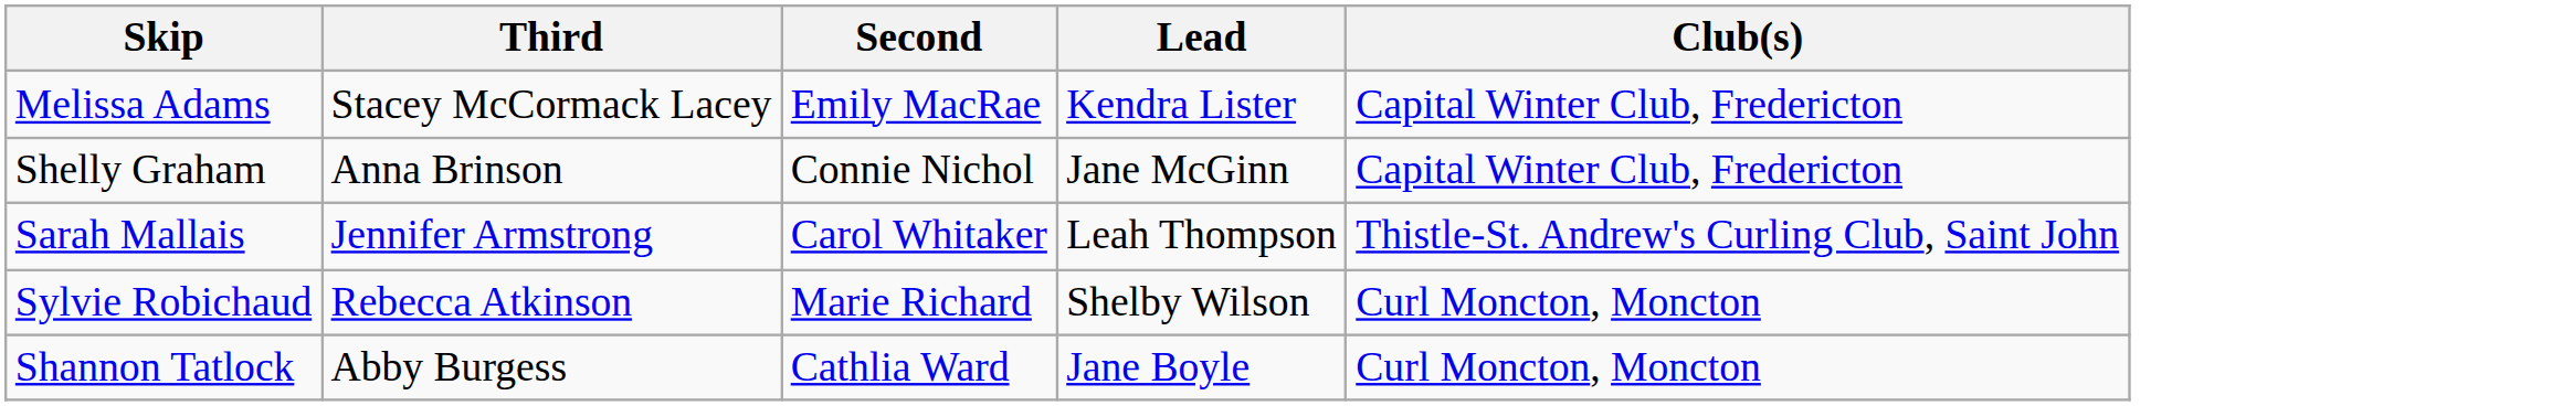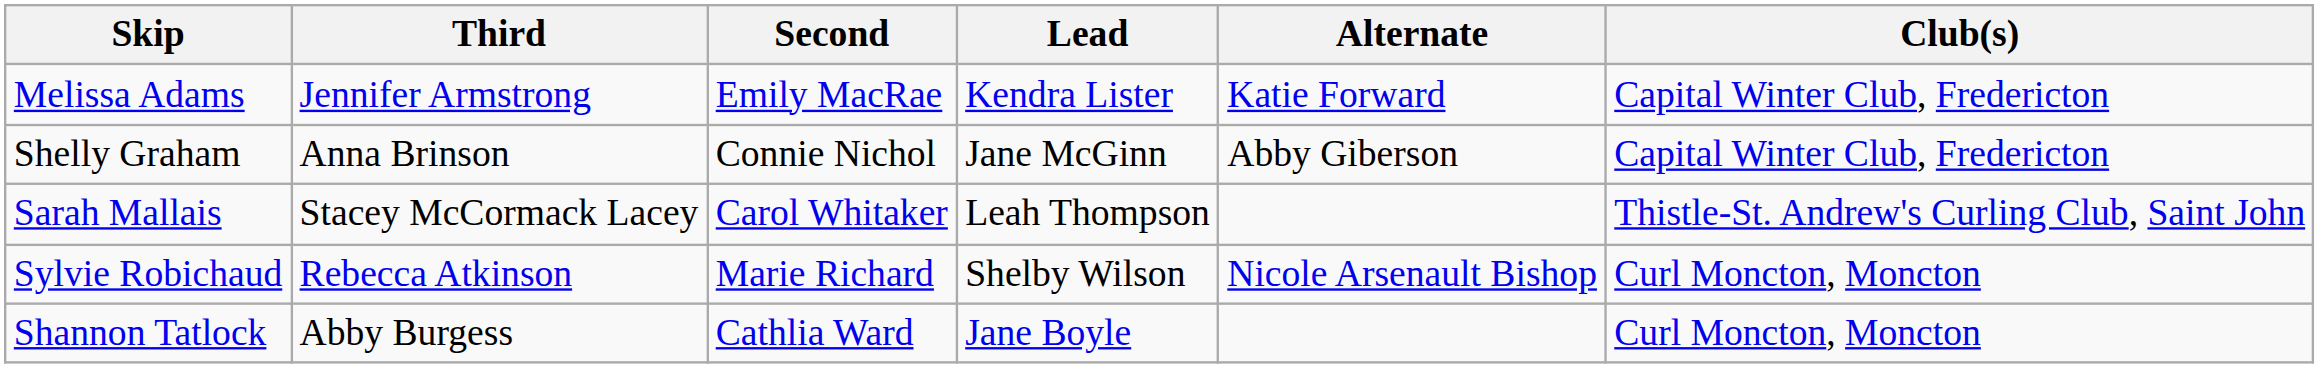+ column: Alternate | Katie Forward | Abby Giberson | Nicole Arsenault Bishop
Melissa Adams | Third: Stacey McCormack Lacey -> Jennifer Armstrong
Sarah Mallais | Third: Jennifer Armstrong -> Stacey McCormack Lacey
